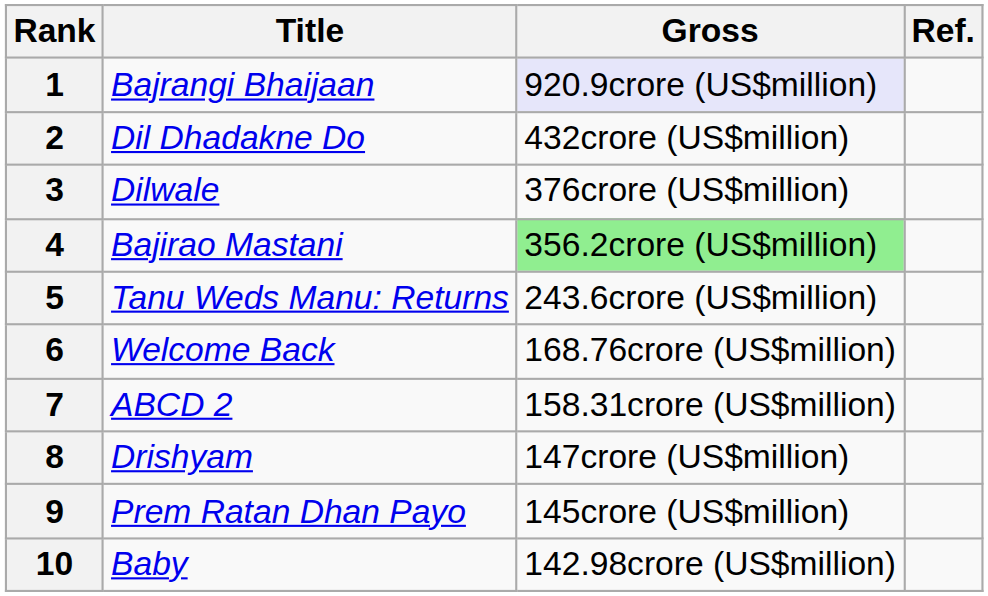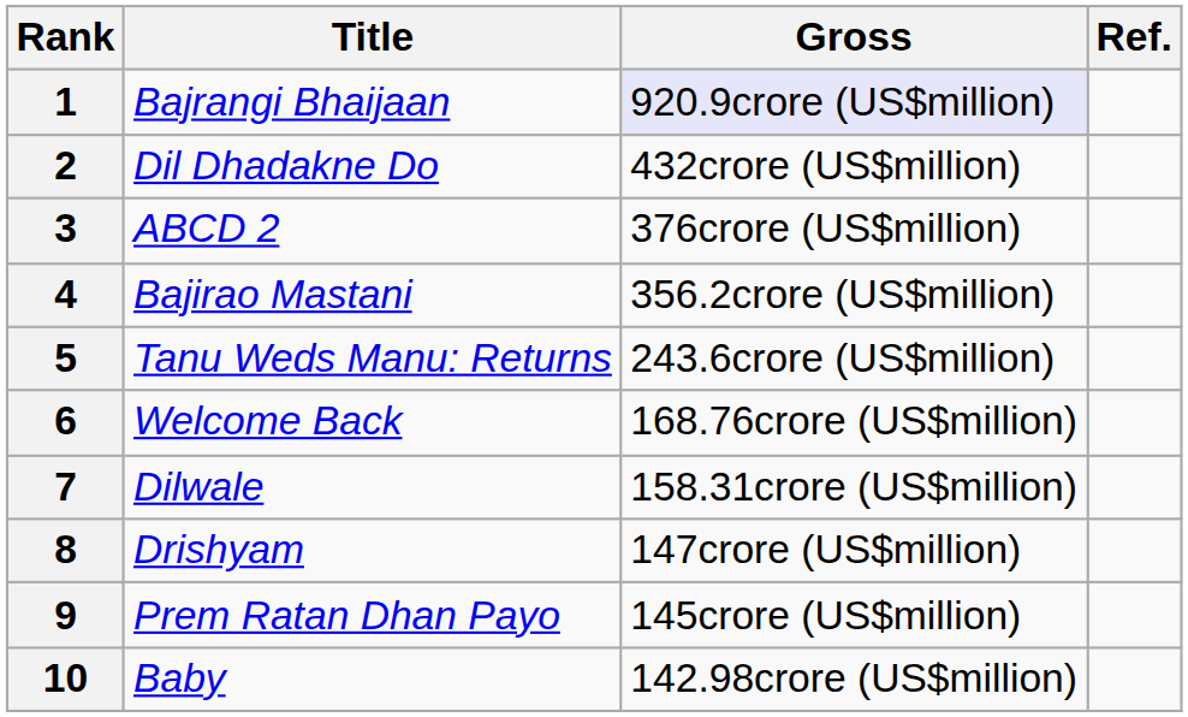3 | Title: Dilwale -> ABCD 2
4 | Gross: lightgreen background -> no background
7 | Title: ABCD 2 -> Dilwale
